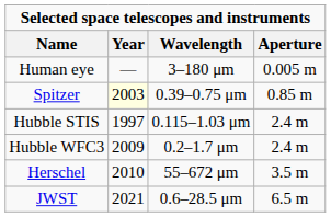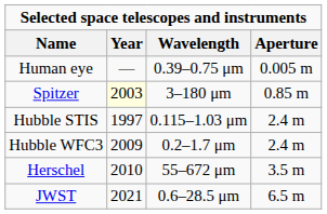Human eye | Wavelength: 3–180 μm -> 0.39–0.75 μm
Spitzer | Wavelength: 0.39–0.75 μm -> 3–180 μm
